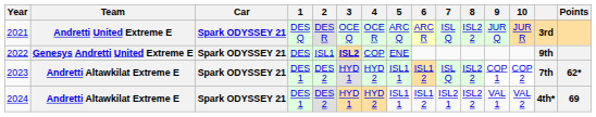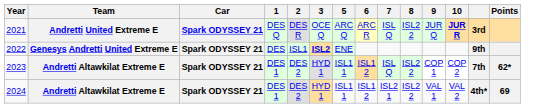- column: 4 | OCE R | COP | HYD 2 | HYD 2
2021 | 10: normal -> bold
